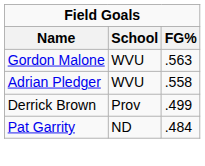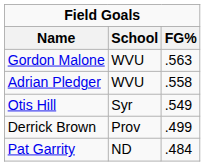+ row: Otis Hill | Syr | .549
